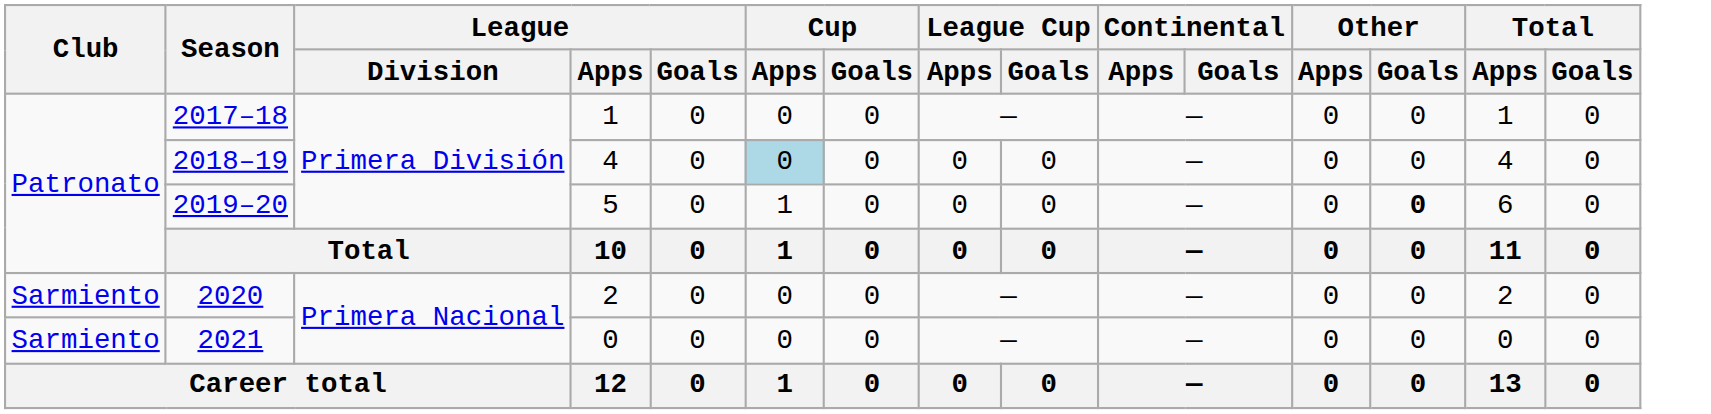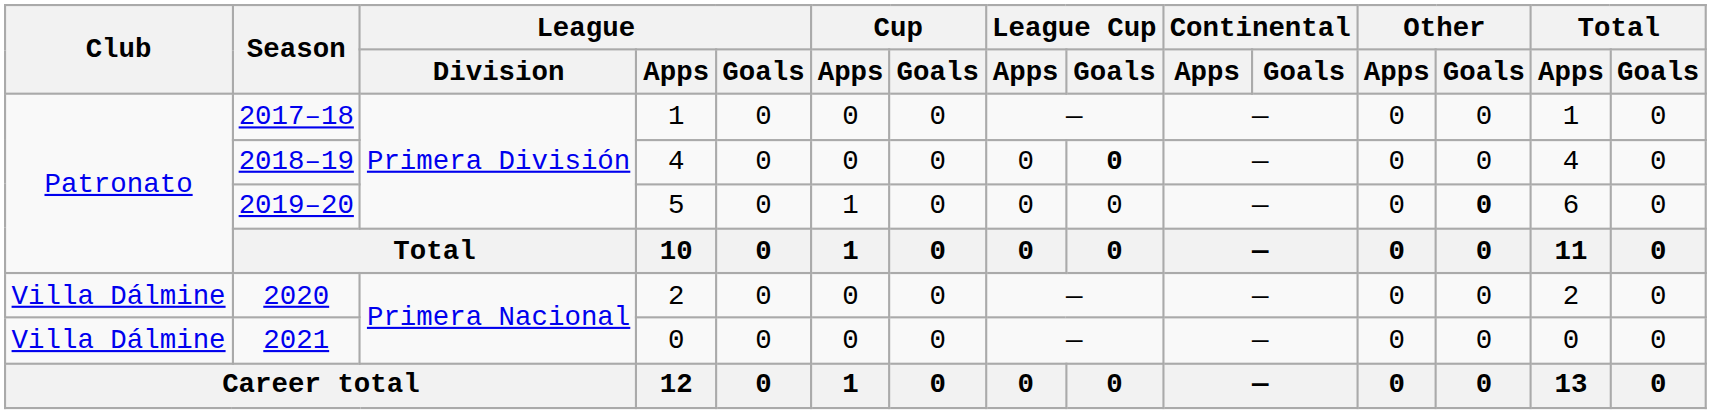2018–19 | Cup / Apps: lightblue background -> no background
2018–19 | League Cup / Goals: normal -> bold
2020 | Club: Sarmiento -> Villa Dálmine
2021 | Club: Sarmiento -> Villa Dálmine
